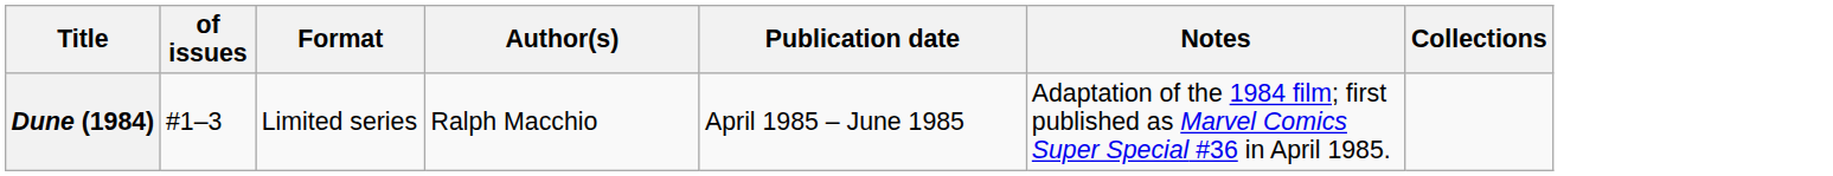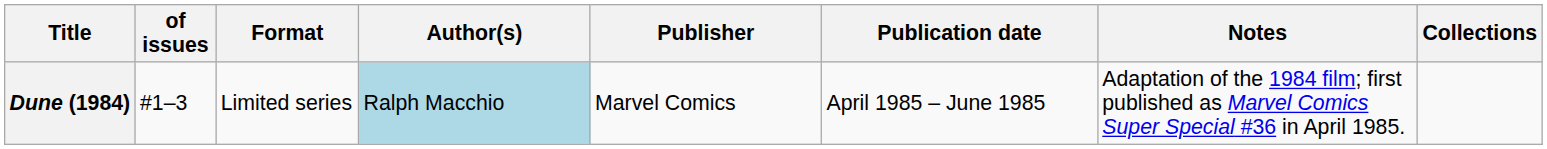+ column: Publisher | Marvel Comics
Dune (1984) | Author(s): no background -> lightblue background
